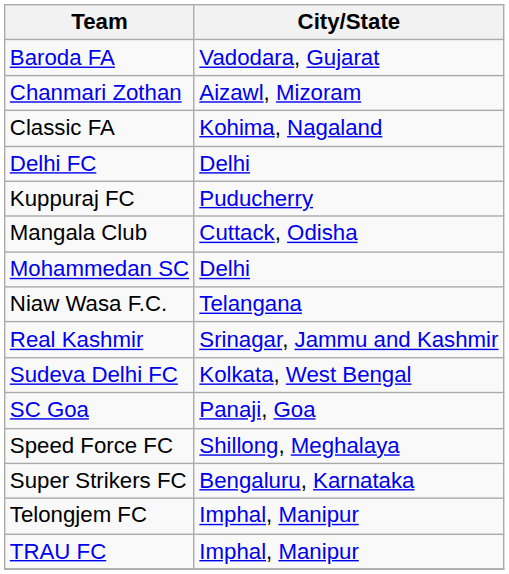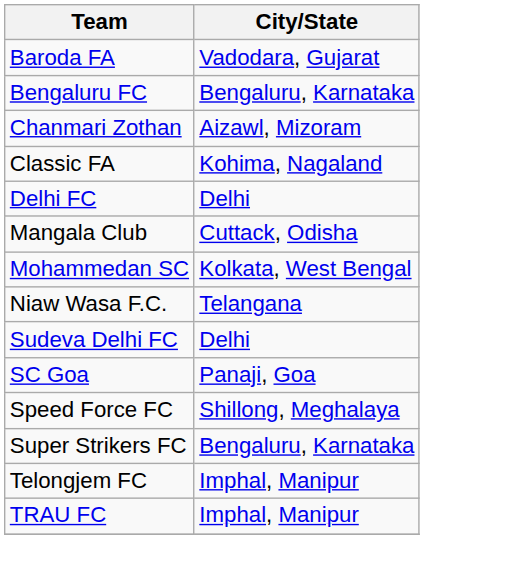+ row: Bengaluru FC | Bengaluru, Karnataka
- row: Kuppuraj FC | Puducherry
Mohammedan SC | City/State: Delhi -> Kolkata, West Bengal
- row: Real Kashmir | Srinagar, Jammu and Kashmir
Sudeva Delhi FC | City/State: Kolkata, West Bengal -> Delhi
